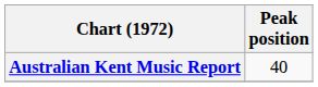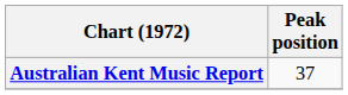Australian Kent Music Report | Peak position: 40 -> 37
